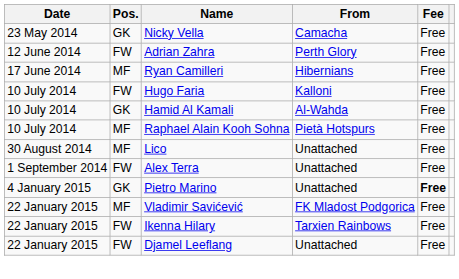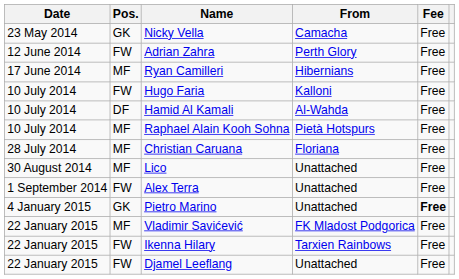Hamid Al Kamali | Pos.: GK -> DF
+ row: 28 July 2014 | MF | Christian Caruana | Floriana | Free
